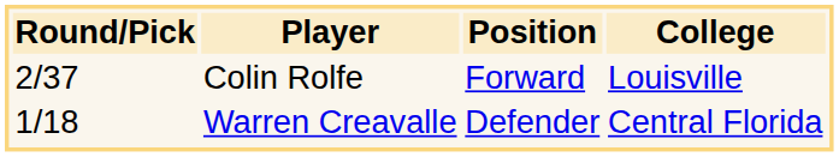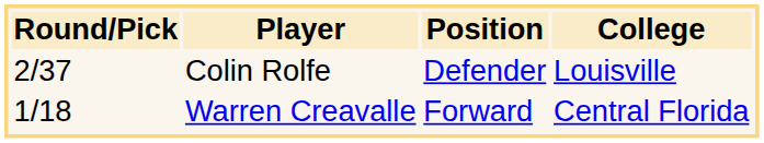Colin Rolfe | Position: Forward -> Defender
Warren Creavalle | Position: Defender -> Forward
